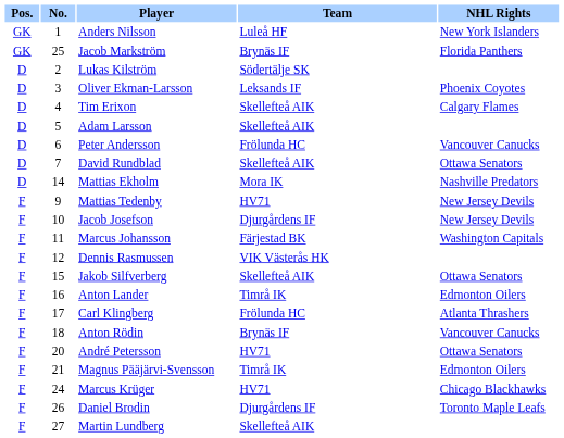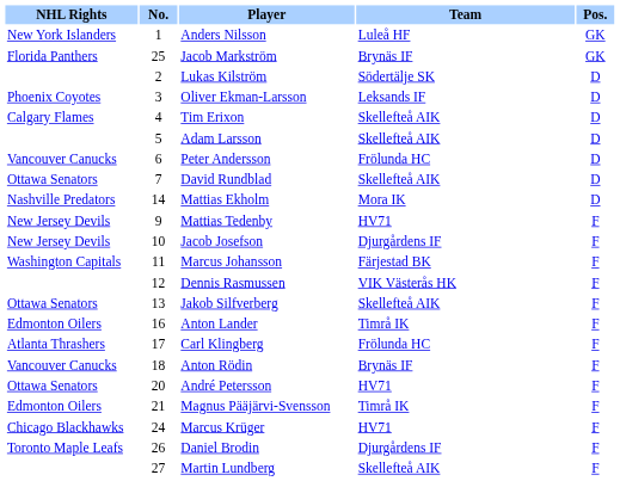columns swapped: Pos. <-> NHL Rights
Jakob Silfverberg | No.: 15 -> 13
